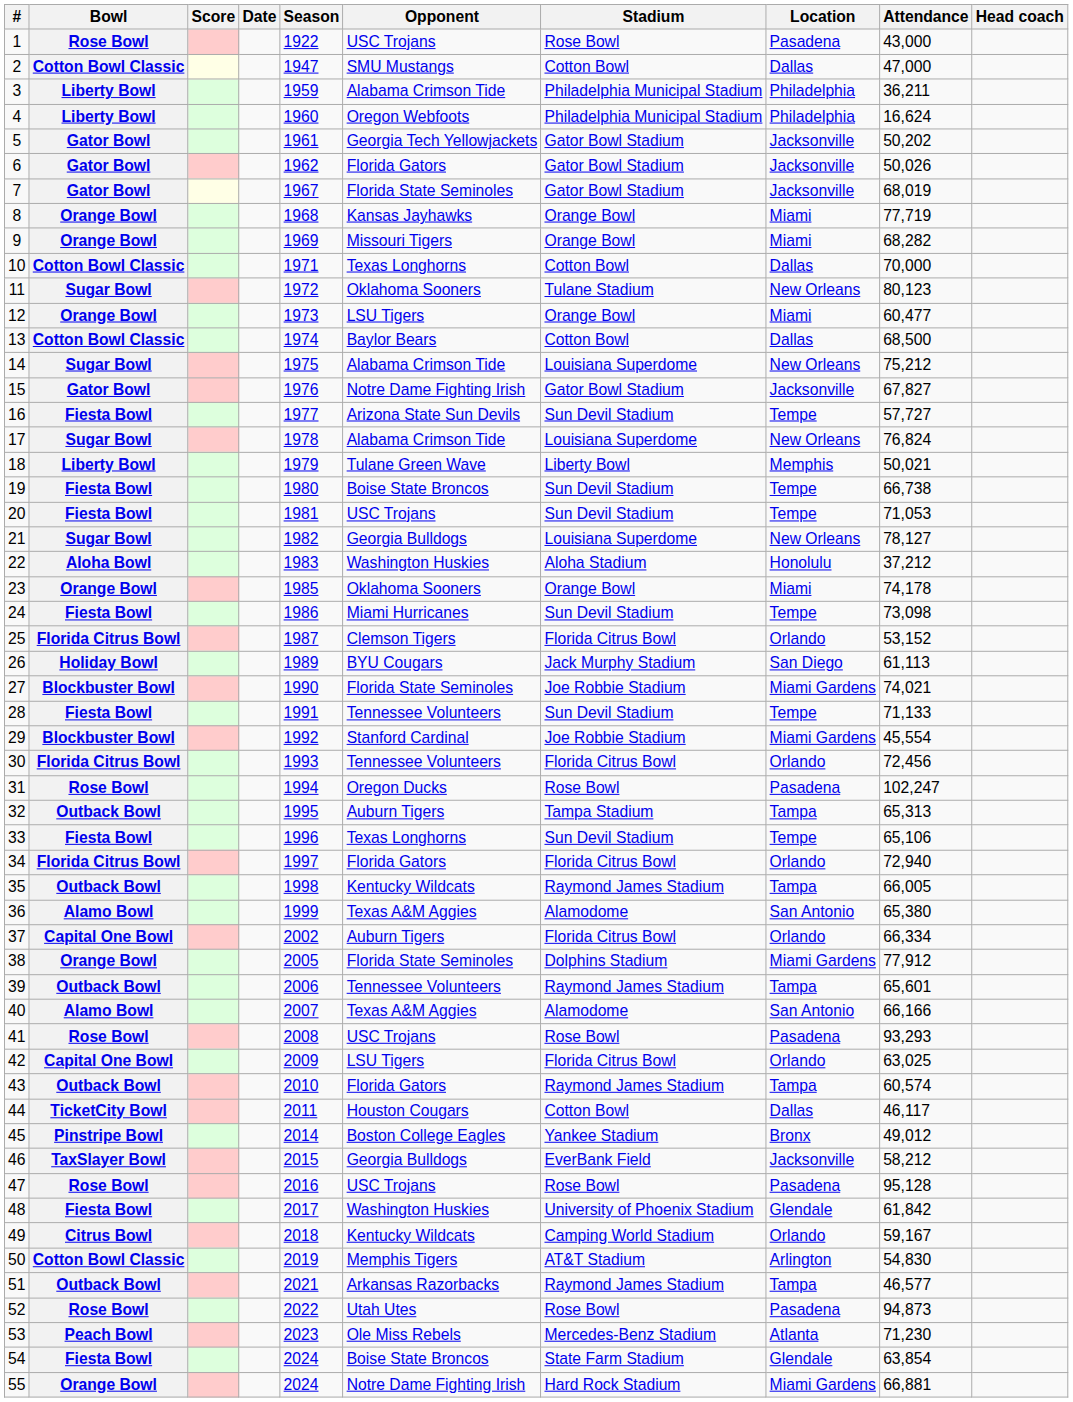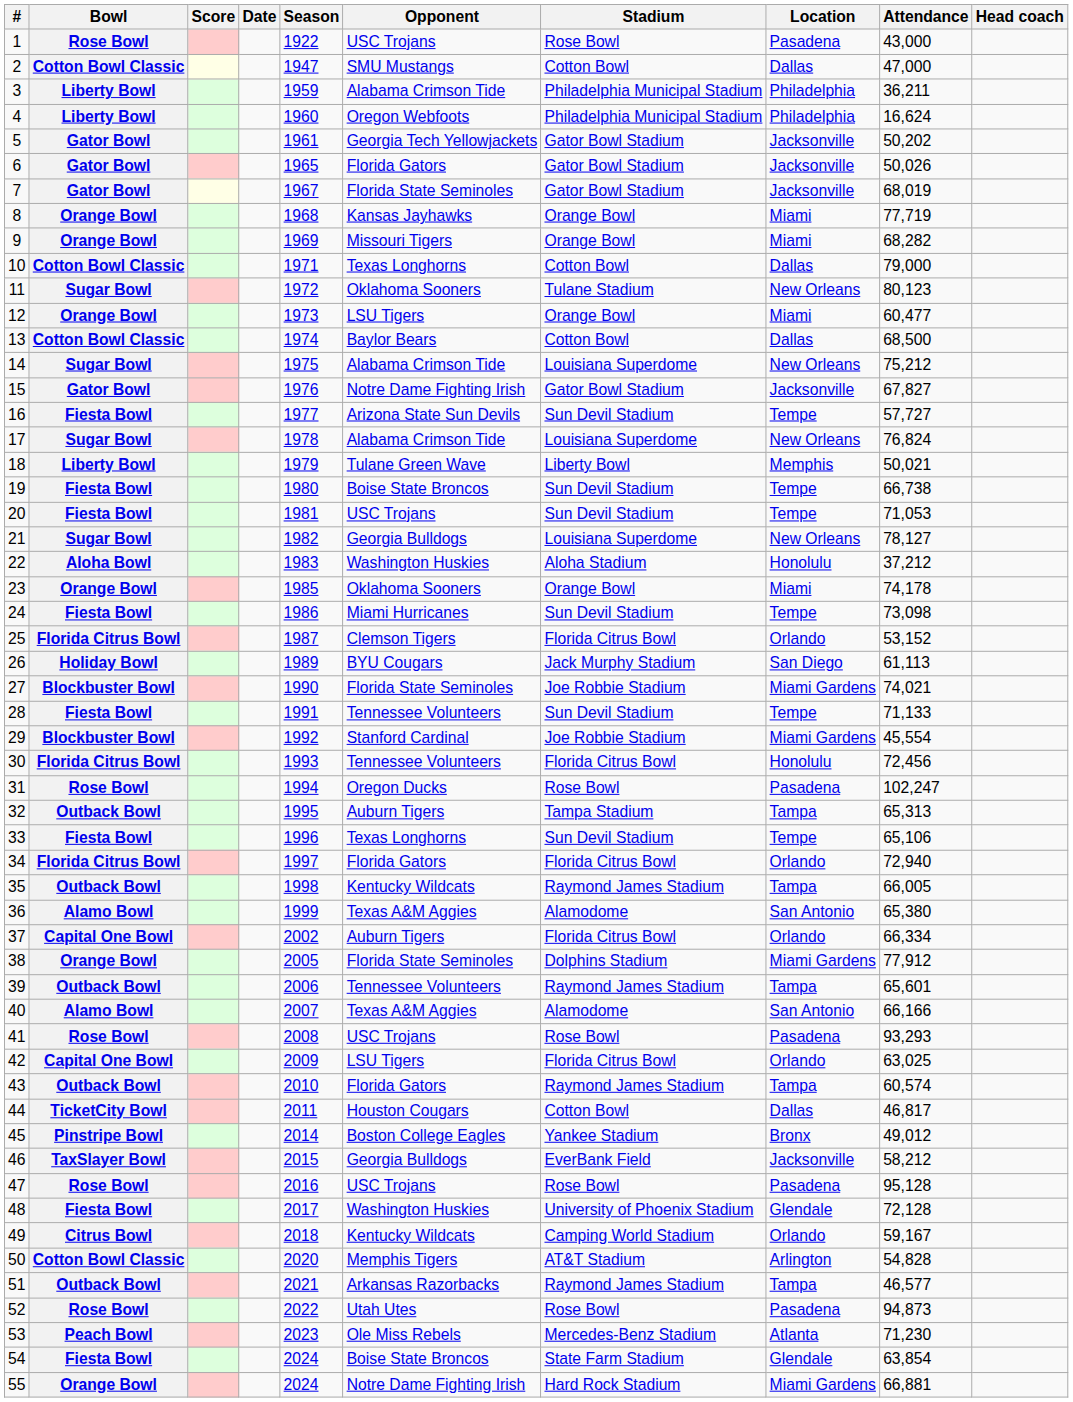6 | Season: 1962 -> 1965
10 | Attendance: 70,000 -> 79,000
30 | Location: Orlando -> Honolulu
44 | Attendance: 46,117 -> 46,817
48 | Attendance: 61,842 -> 72,128
50 | Season: 2019 -> 2020
50 | Attendance: 54,830 -> 54,828
